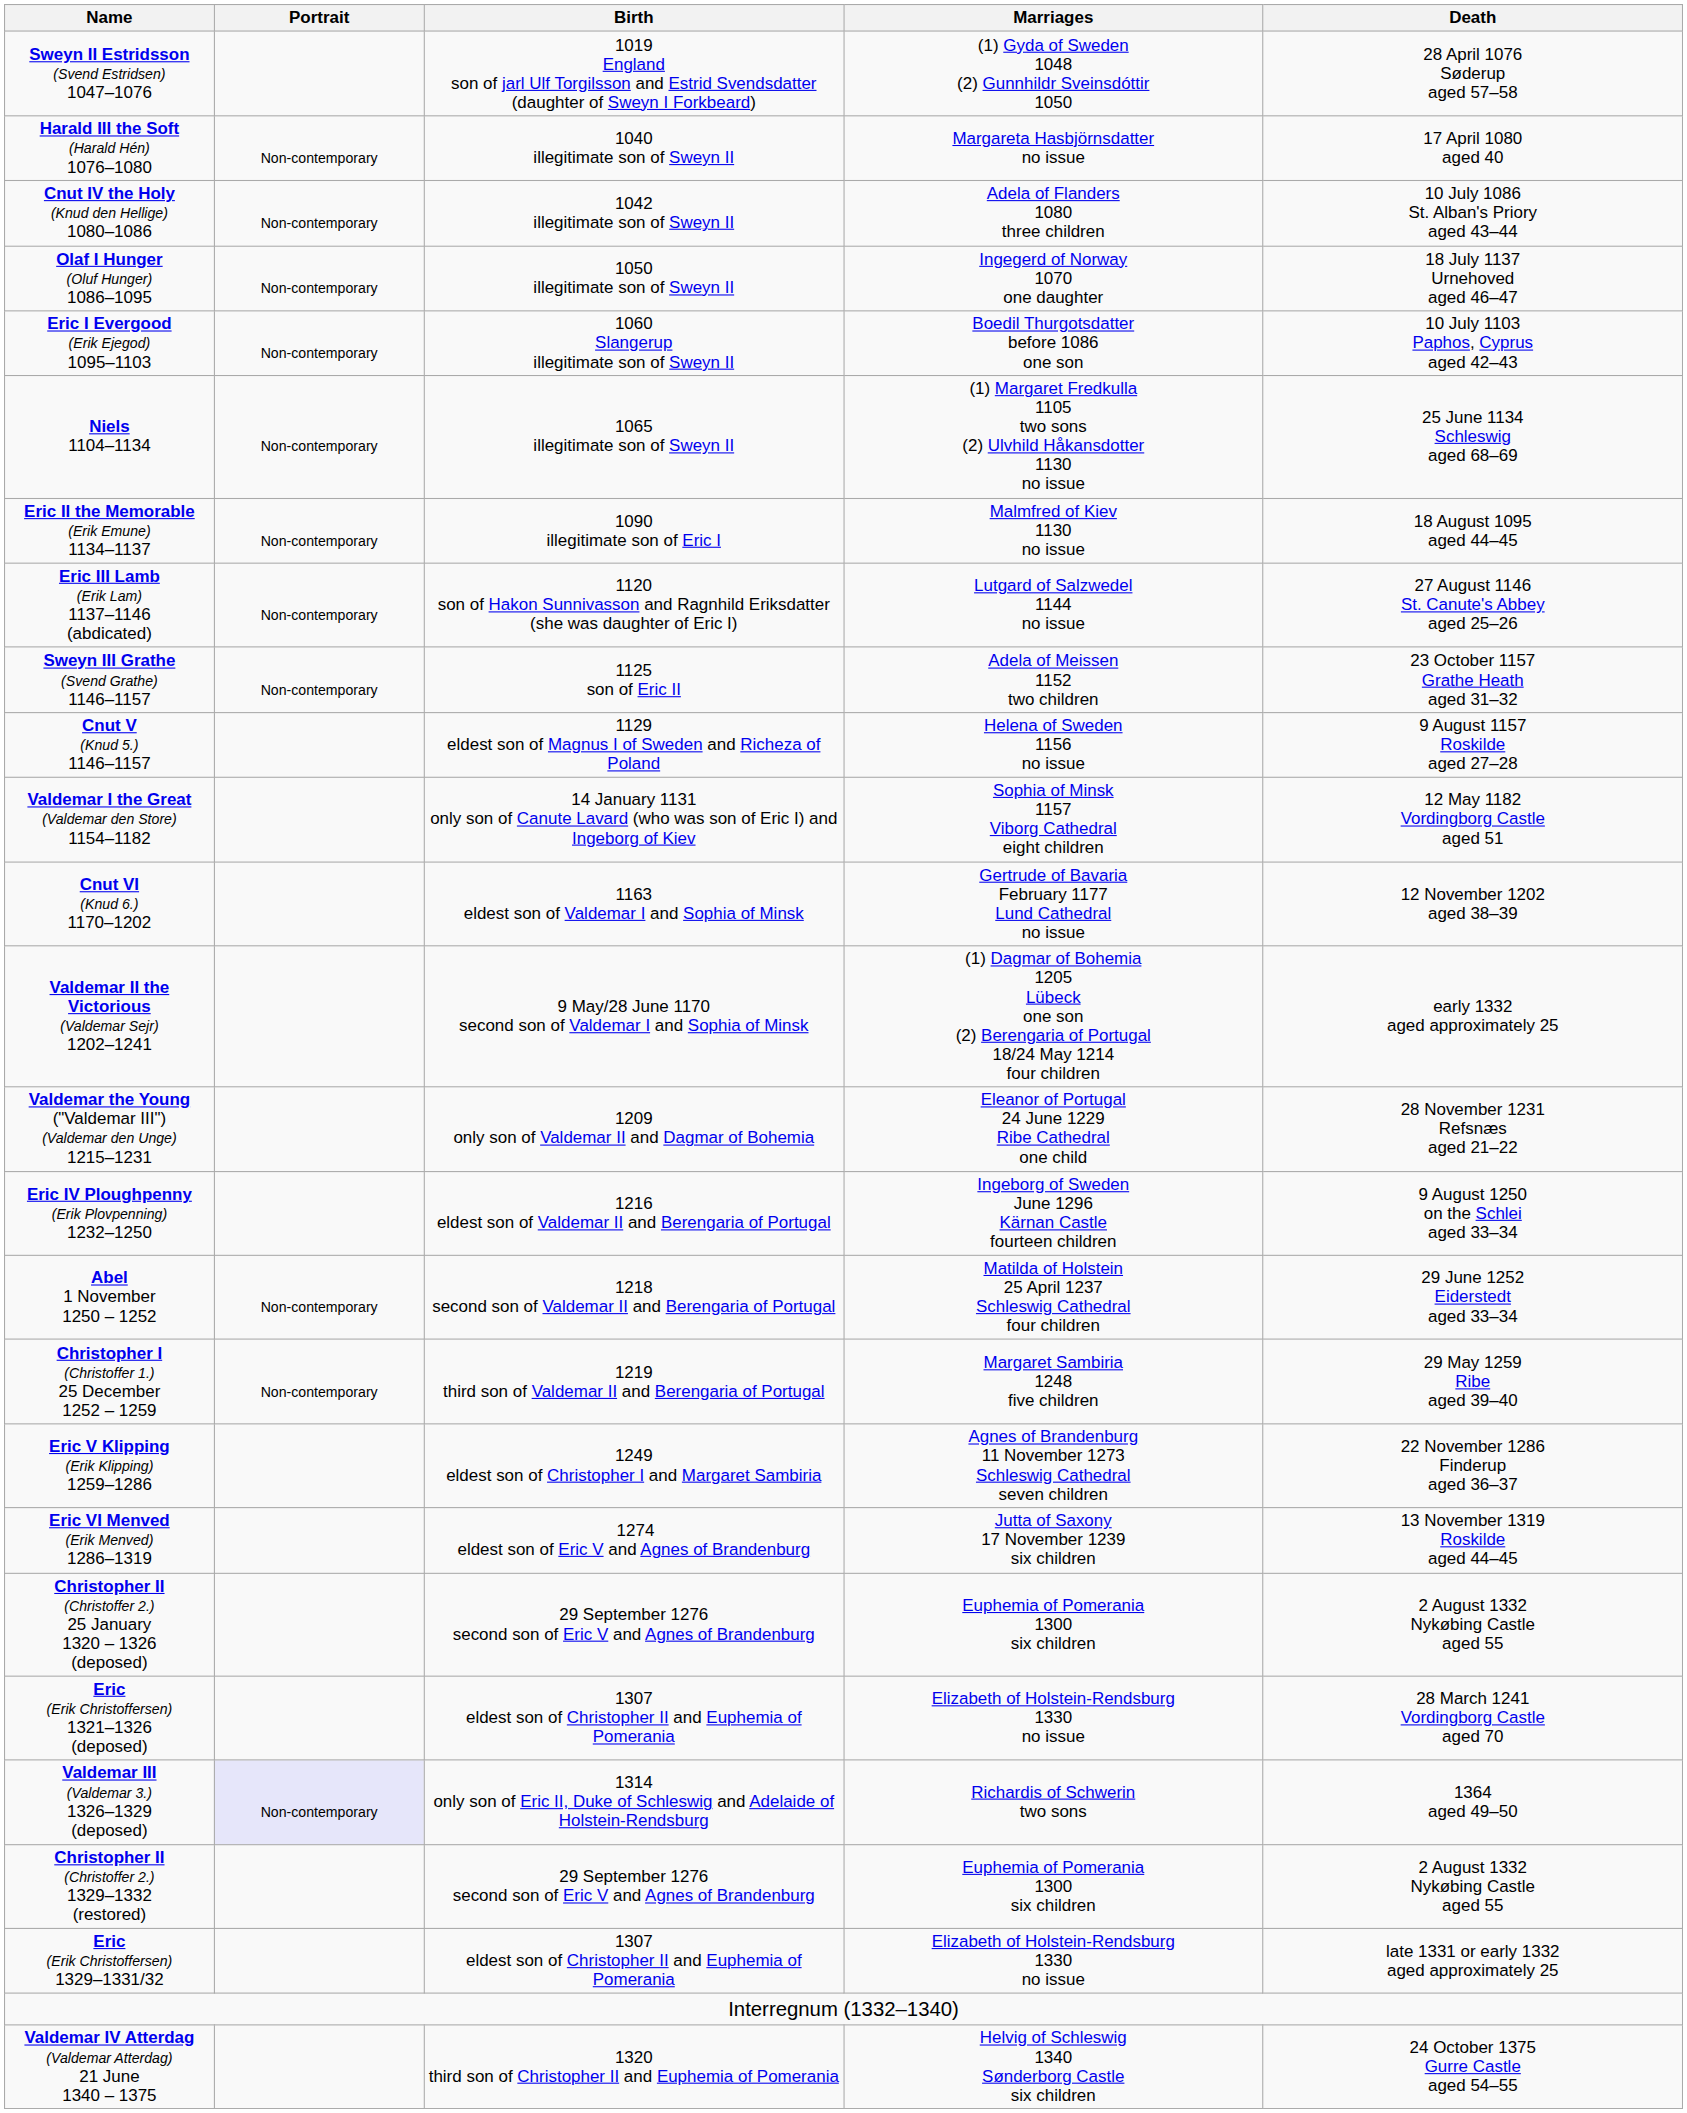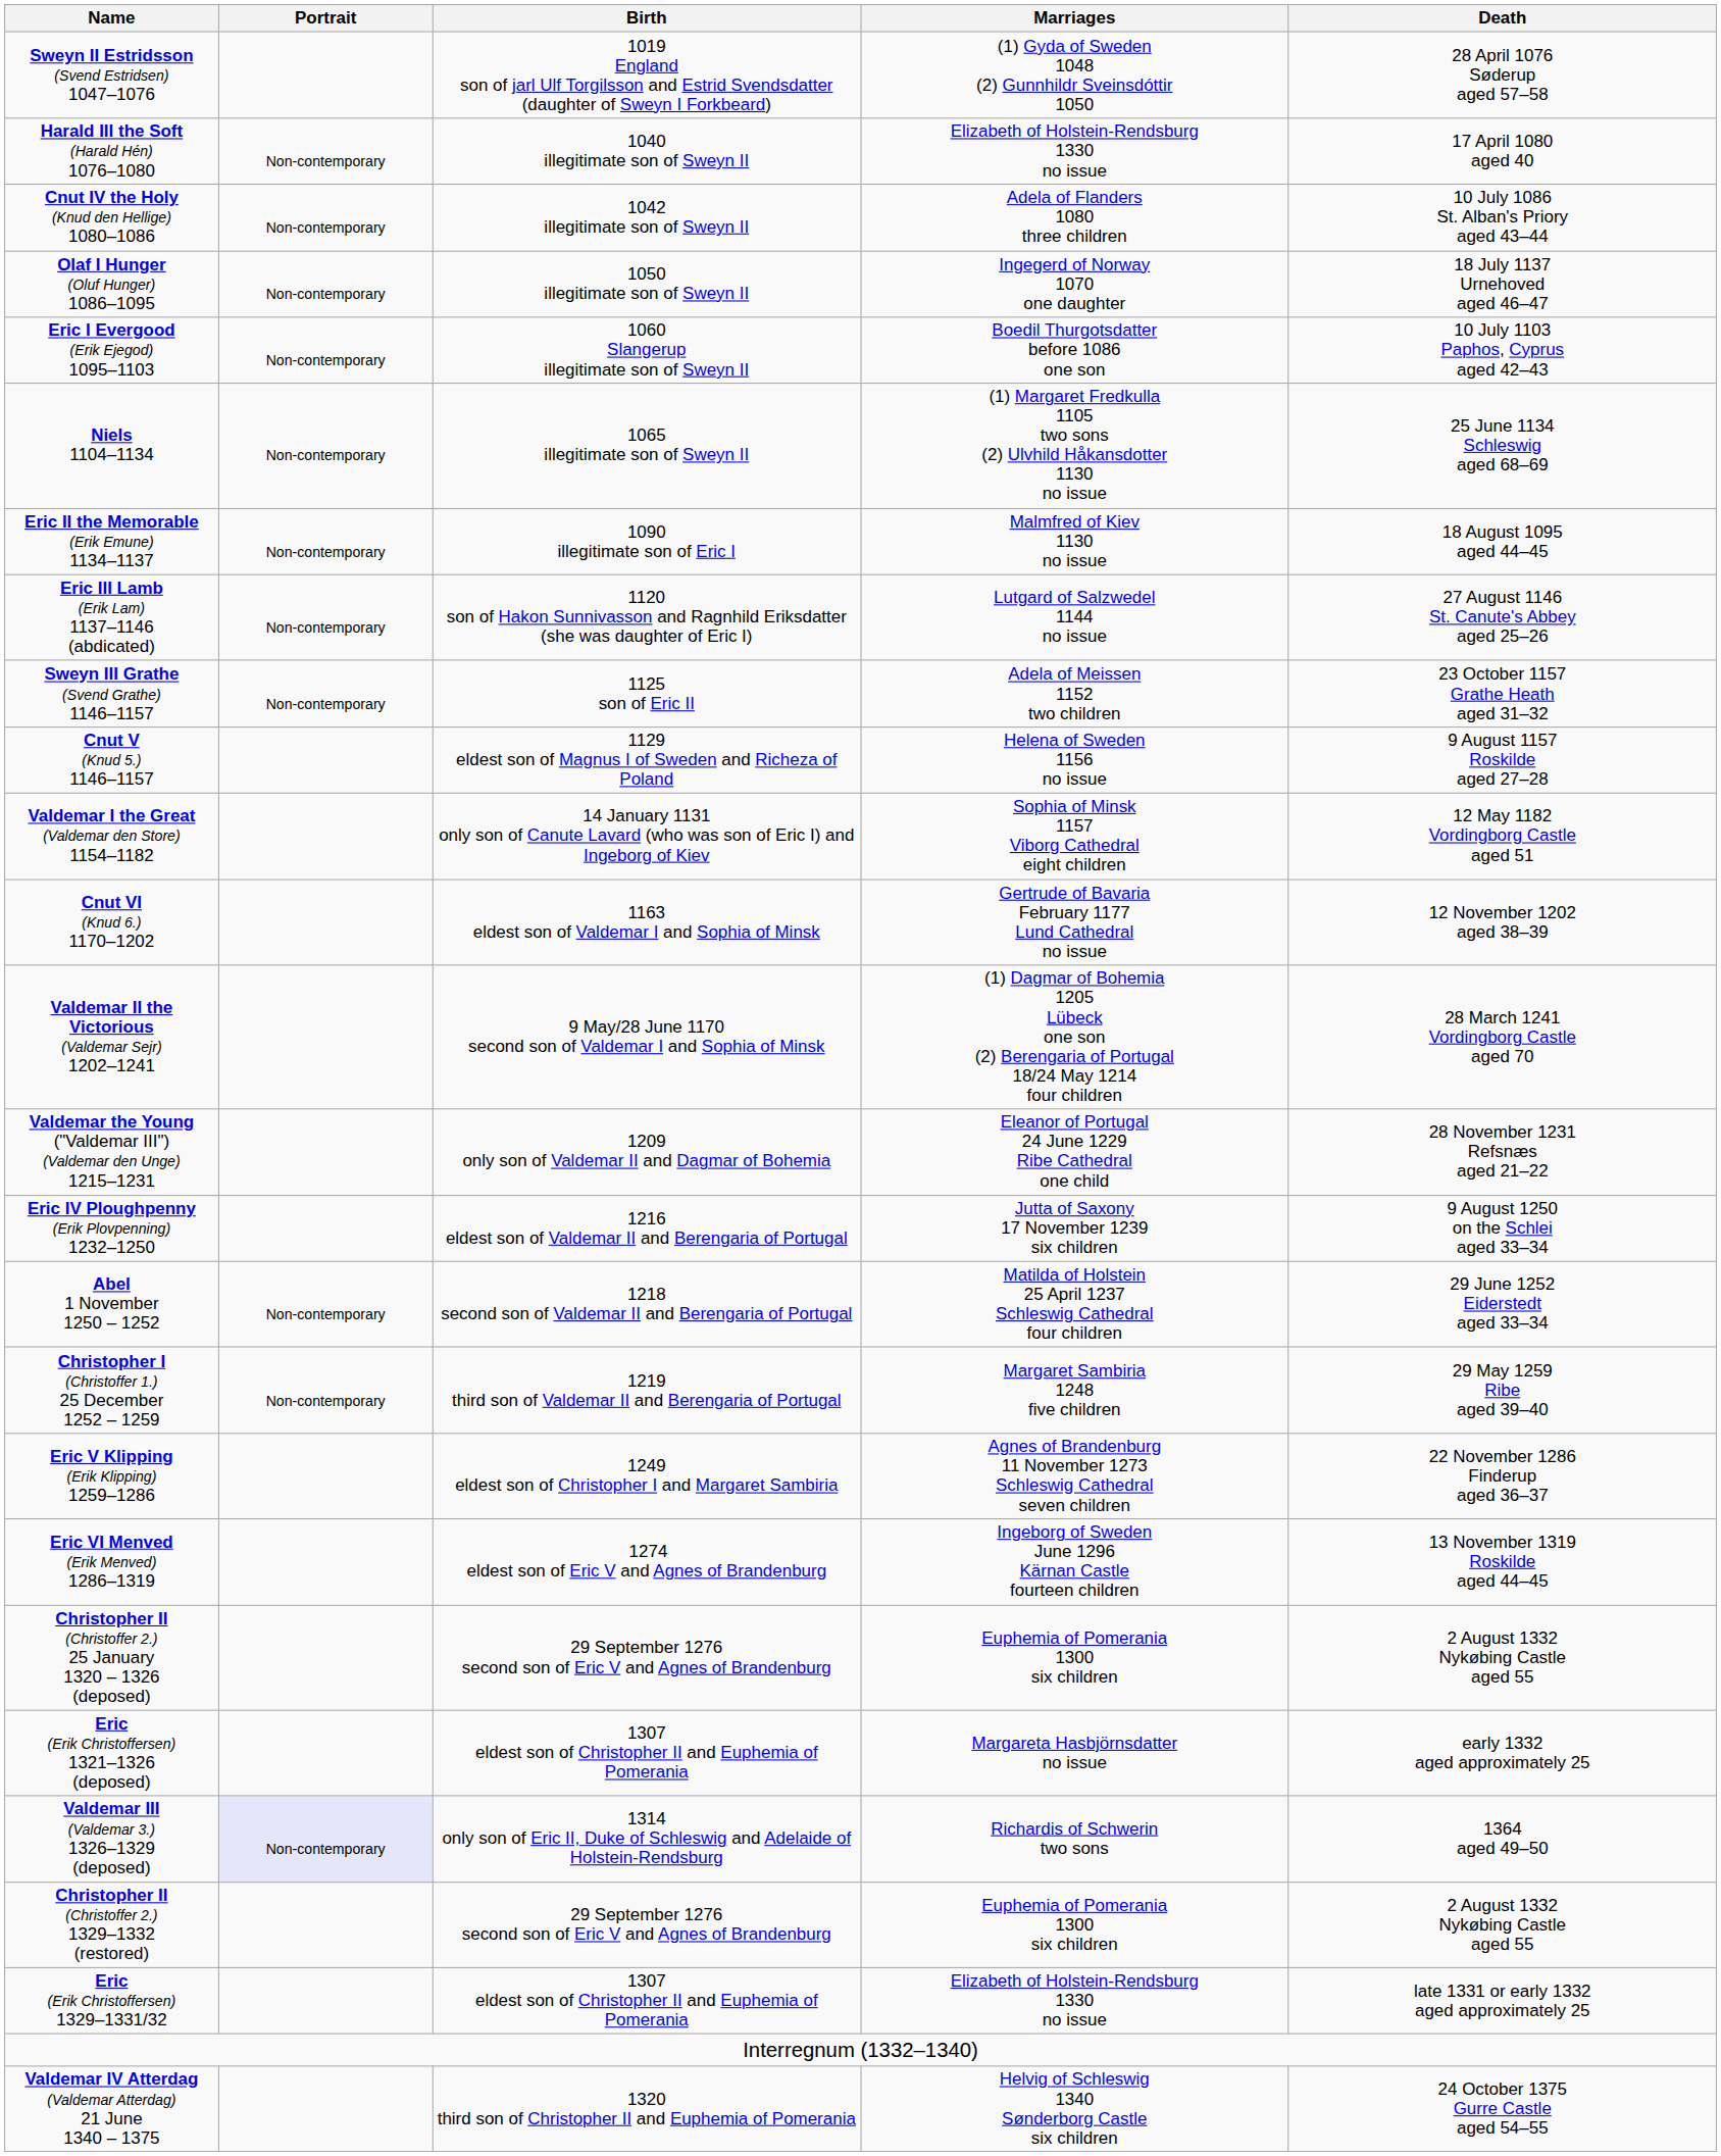Harald III the Soft (Harald Hén) 1076–1080 | Marriages: Margareta Hasbjörnsdatter no issue -> Elizabeth of Holstein-Rendsburg 1330 no issue
Valdemar II the Victorious (Valdemar Sejr) 1202–1241 | Death: early 1332 aged approximately 25 -> 28 March 1241 Vordingborg Castle aged 70
Eric IV Ploughpenny (Erik Plovpenning) 1232–1250 | Marriages: Ingeborg of Sweden June 1296 Kärnan Castle fourteen children -> Jutta of Saxony 17 November 1239 six children
Eric VI Menved (Erik Menved) 1286–1319 | Marriages: Jutta of Saxony 17 November 1239 six children -> Ingeborg of Sweden June 1296 Kärnan Castle fourteen children
Eric (Erik Christoffersen) 1321–1326 (deposed) | Marriages: Elizabeth of Holstein-Rendsburg 1330 no issue -> Margareta Hasbjörnsdatter no issue
Eric (Erik Christoffersen) 1321–1326 (deposed) | Death: 28 March 1241 Vordingborg Castle aged 70 -> early 1332 aged approximately 25
